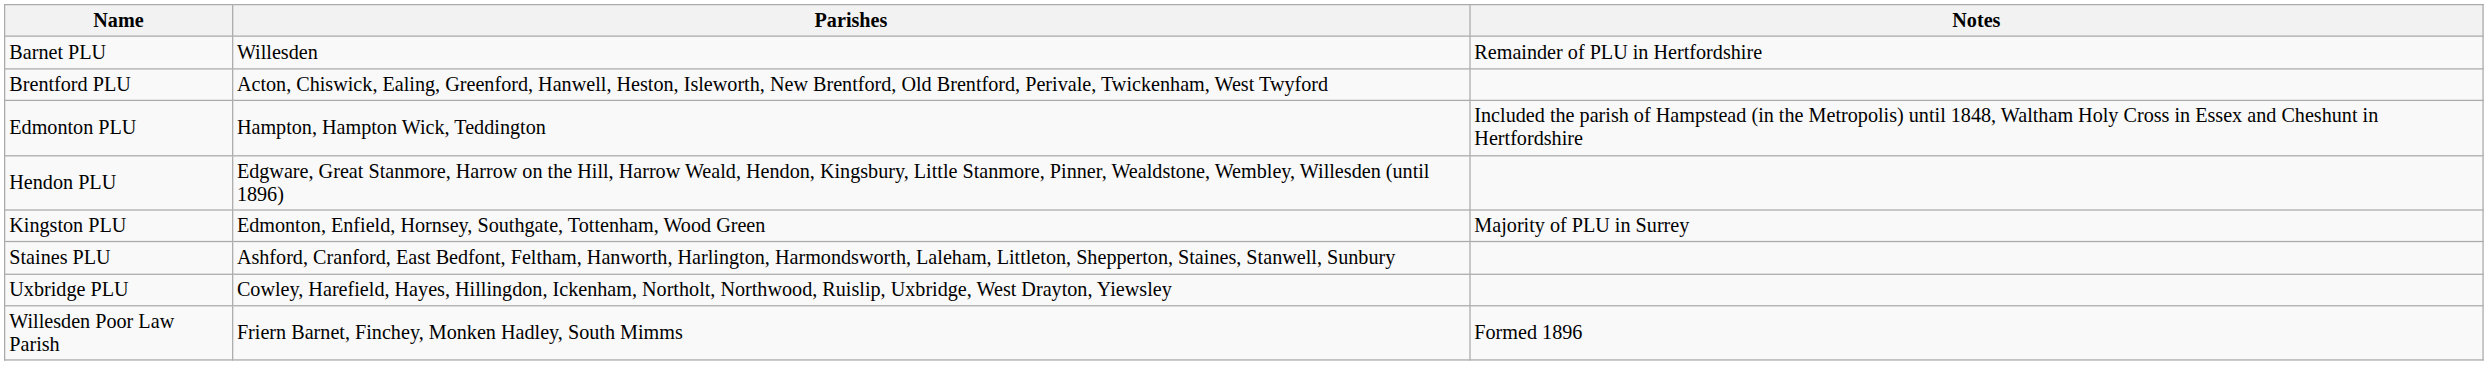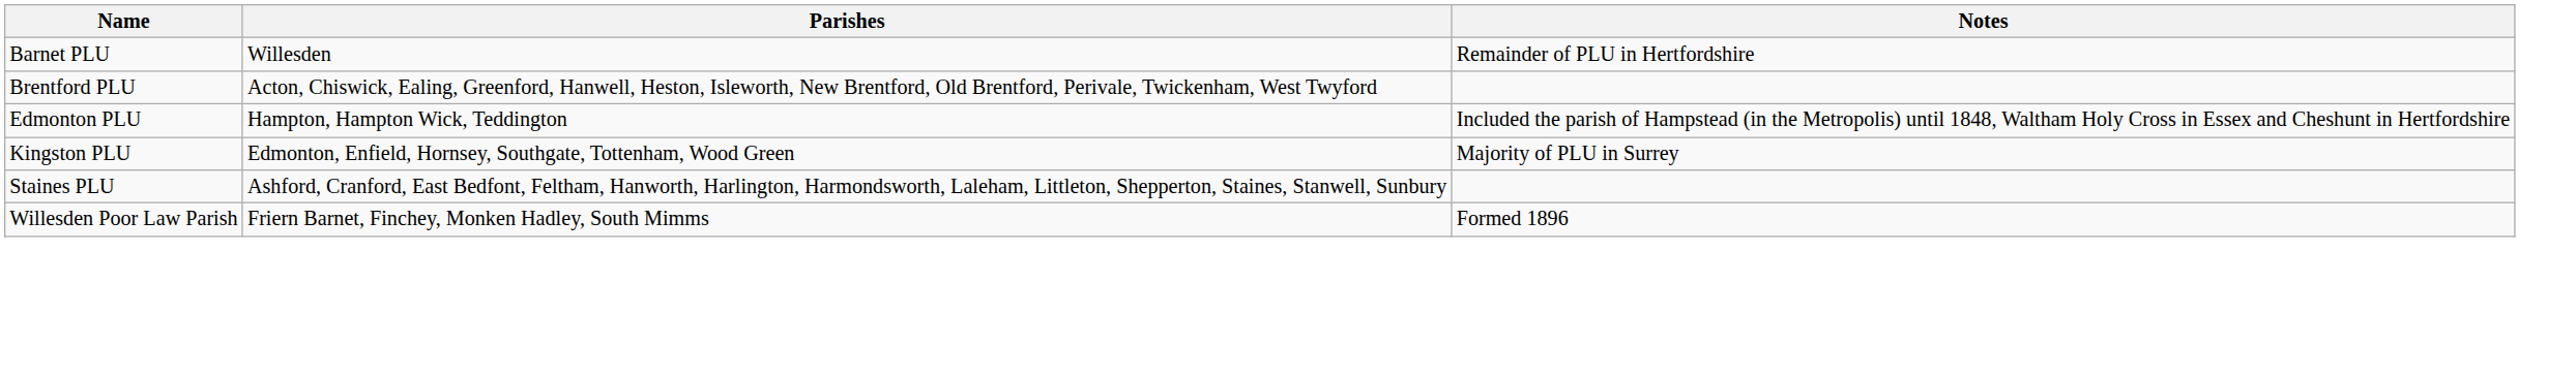- row: Hendon PLU | Edgware, Great Stanmore, Harrow on the Hill, Harrow Weald, Hendon, Kingsbury, Little Stanmore, Pinner, Wealdstone, Wembley, Willesden (until 1896)
- row: Uxbridge PLU | Cowley, Harefield, Hayes, Hillingdon, Ickenham, Northolt, Northwood, Ruislip, Uxbridge, West Drayton, Yiewsley
